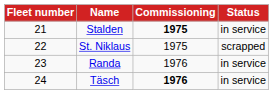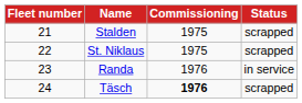Stalden | Commissioning: bold -> normal
Stalden | Status: in service -> scrapped
Täsch | Status: in service -> scrapped
